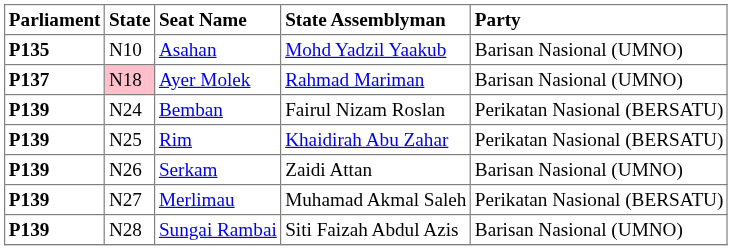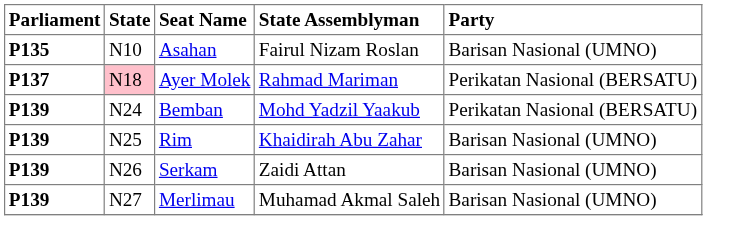Asahan | State Assemblyman: Mohd Yadzil Yaakub -> Fairul Nizam Roslan
Ayer Molek | Party: Barisan Nasional (UMNO) -> Perikatan Nasional (BERSATU)
Bemban | State Assemblyman: Fairul Nizam Roslan -> Mohd Yadzil Yaakub
Rim | Party: Perikatan Nasional (BERSATU) -> Barisan Nasional (UMNO)
Merlimau | Party: Perikatan Nasional (BERSATU) -> Barisan Nasional (UMNO)
- row: P139 | N28 | Sungai Rambai | Siti Faizah Abdul Azis | Barisan Nasional (UMNO)
